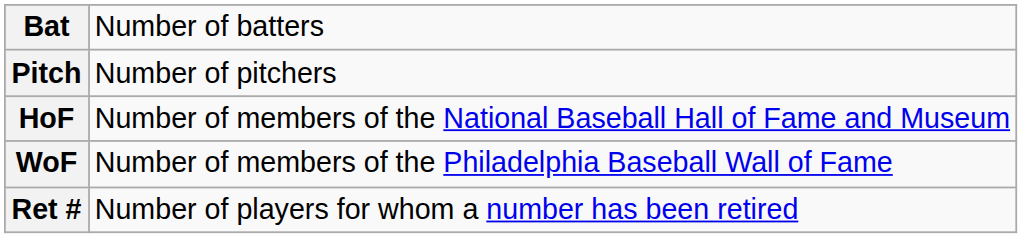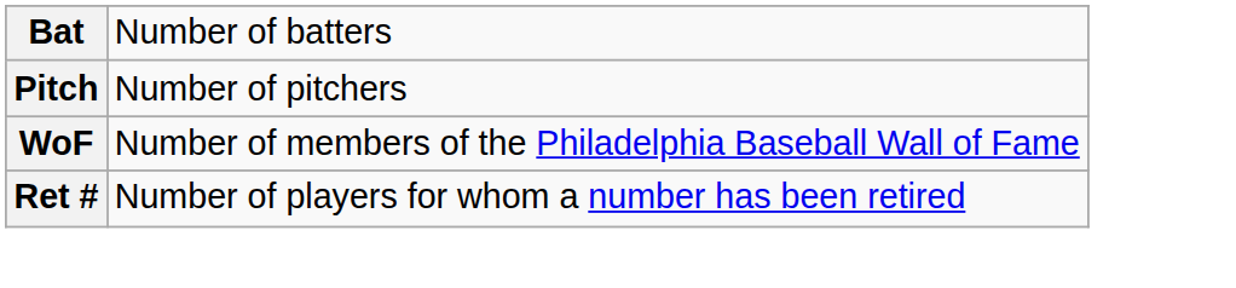- row: HoF | Number of members of the National Baseball Hall of Fame and Museum
